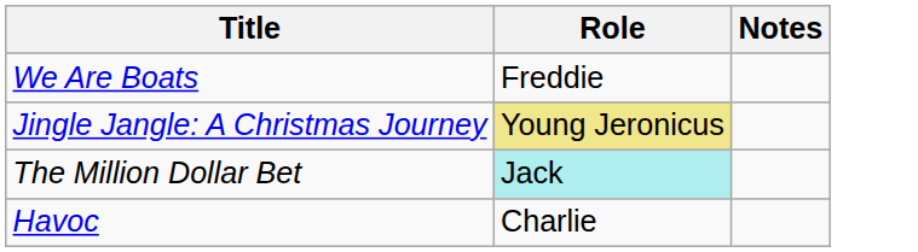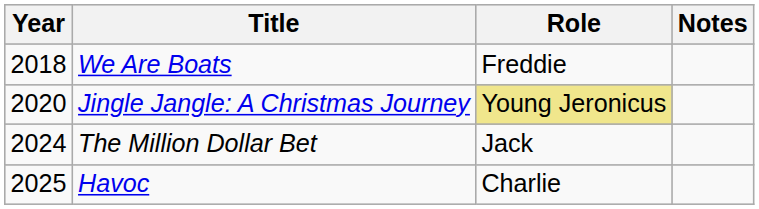+ column: Year | 2018 | 2020 | 2024 | 2025
The Million Dollar Bet | Role: paleturquoise background -> no background
